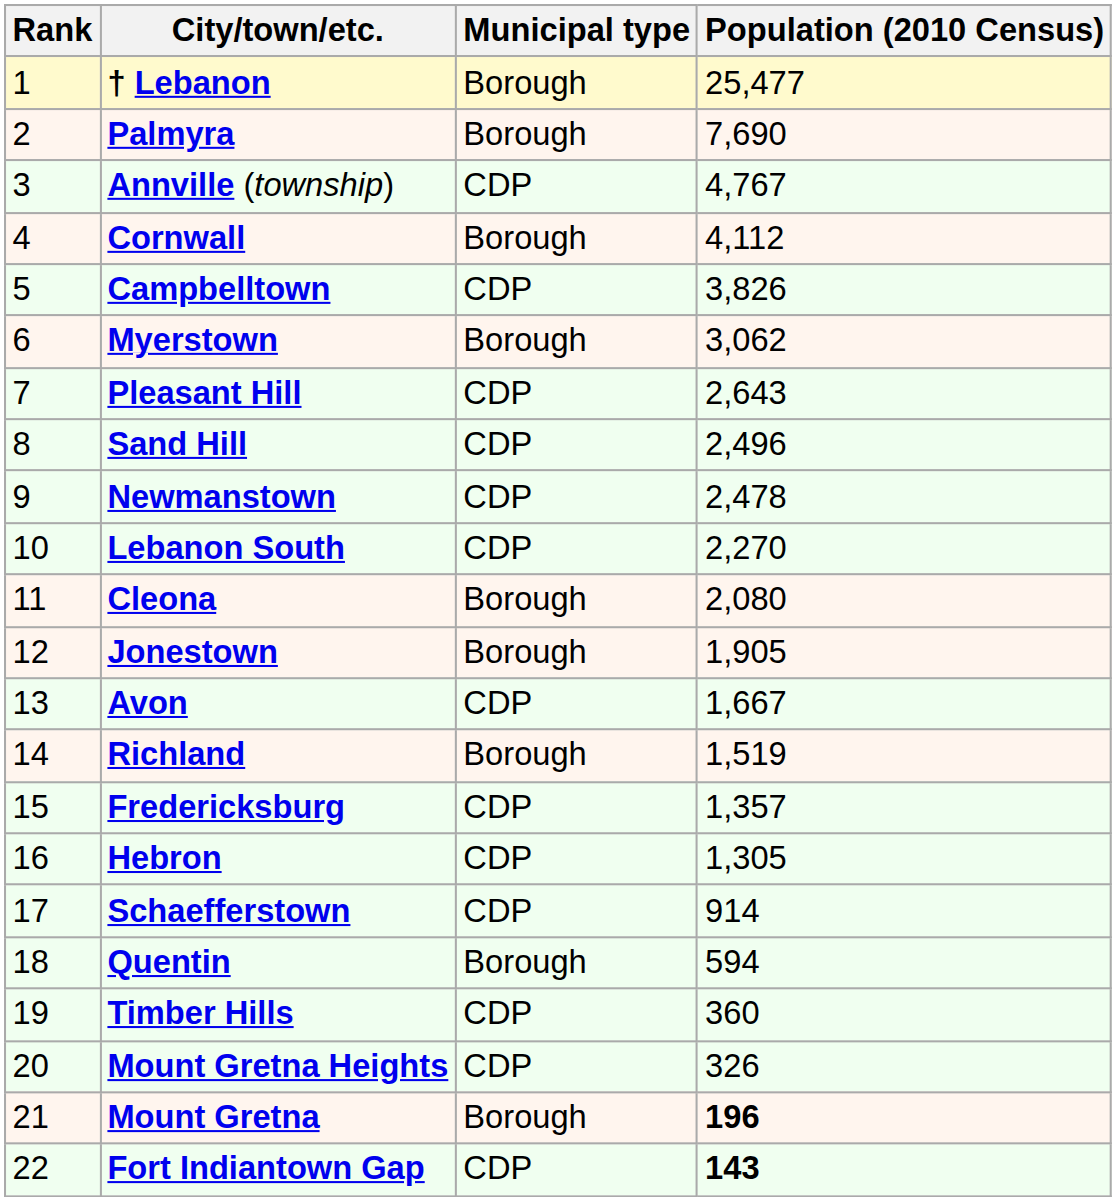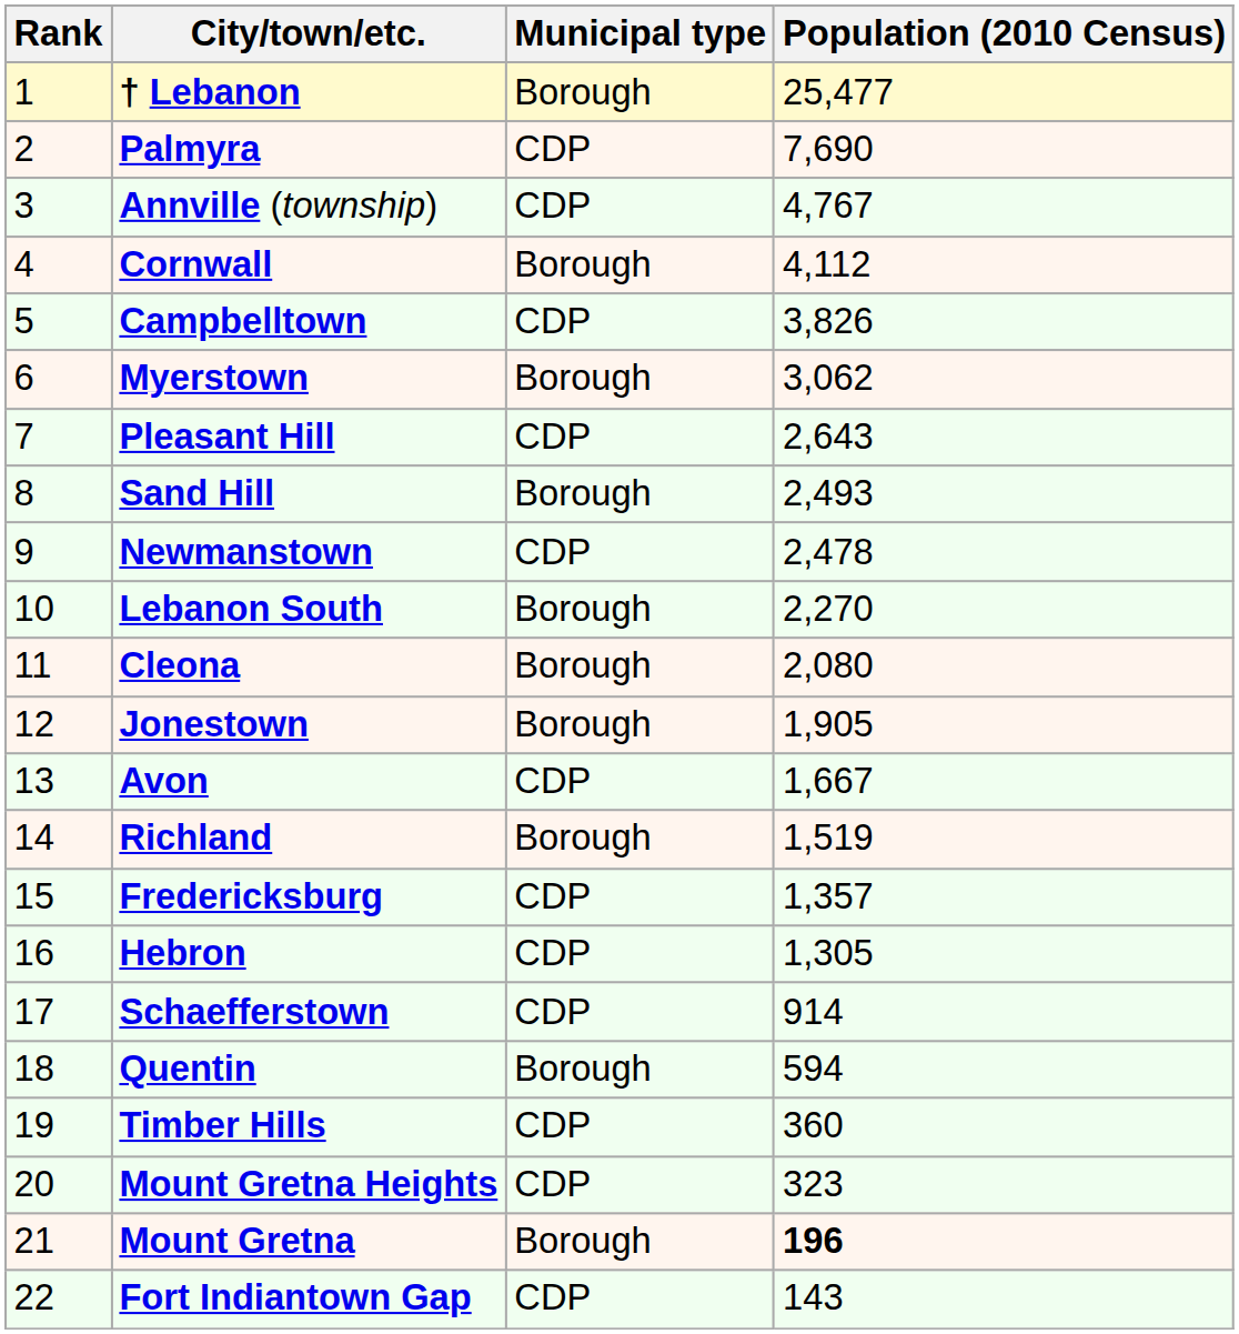Palmyra | Municipal type: Borough -> CDP
Sand Hill | Municipal type: CDP -> Borough
Sand Hill | Population (2010 Census): 2,496 -> 2,493
Lebanon South | Municipal type: CDP -> Borough
Mount Gretna Heights | Population (2010 Census): 326 -> 323
Fort Indiantown Gap | Population (2010 Census): bold -> normal
